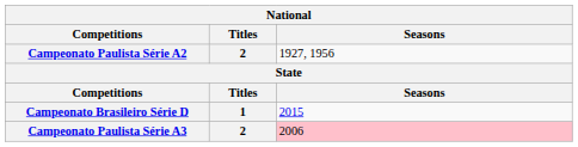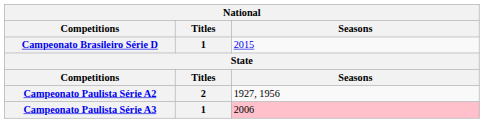rows swapped: Campeonato Brasileiro Série D <-> Campeonato Paulista Série A2
Campeonato Paulista Série A3 | Titles: 2 -> 1
